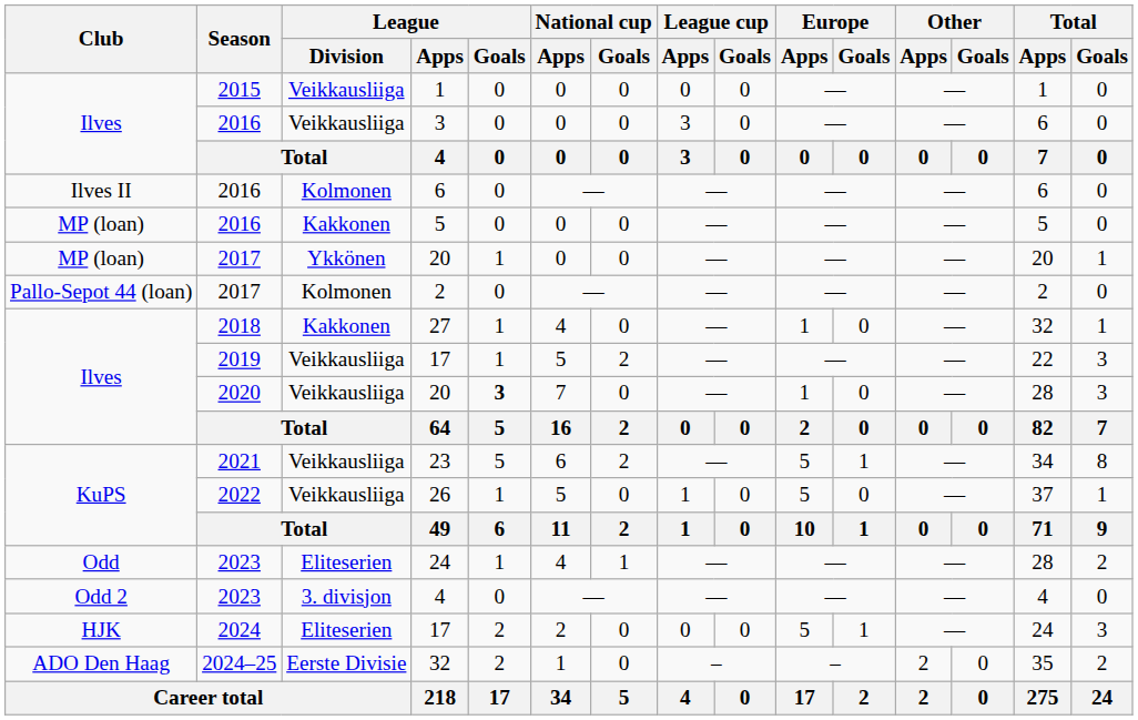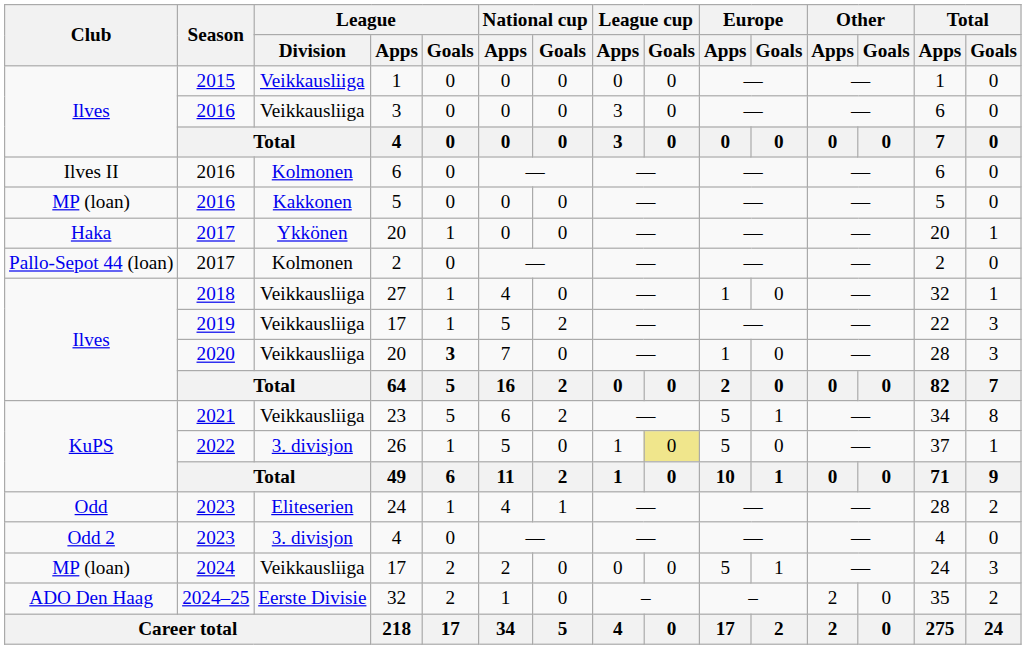2017 / 20 | Club: MP (loan) -> Haka
27 | League / Division: Kakkonen -> Veikkausliiga
26 | League / Division: Veikkausliiga -> 3. divisjon
26 | League cup / Goals: no background -> khaki background
2024 / 17 | Club: HJK -> MP (loan)
2024 / 17 | League / Division: Eliteserien -> Veikkausliiga
